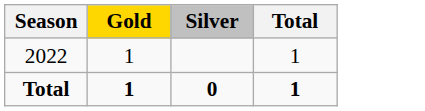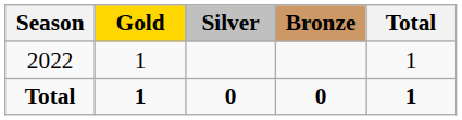+ column: Bronze | 0
